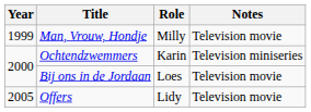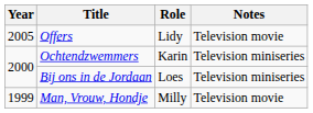rows swapped: Offers <-> Man, Vrouw, Hondje
Bij ons in de Jordaan | Notes: Television movie -> Television miniseries
